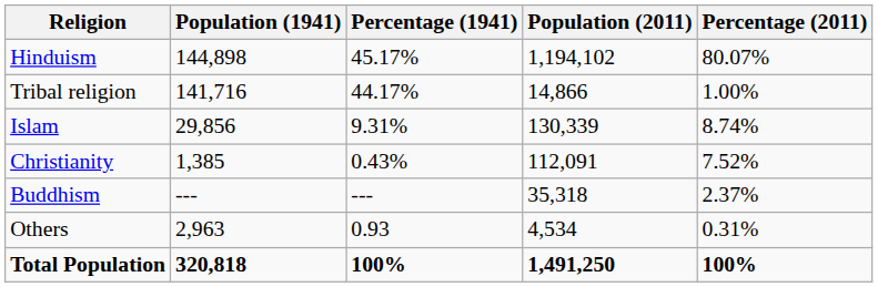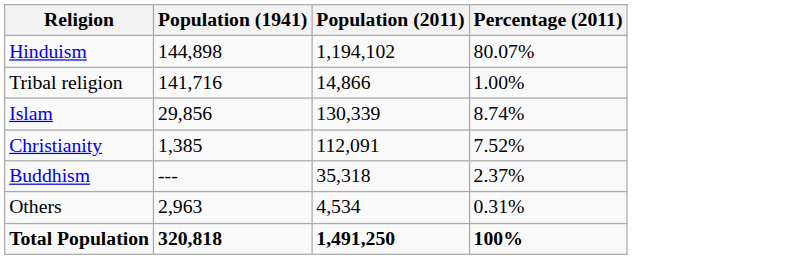- column: Percentage (1941) | 45.17% | 44.17% | 9.31% | 0.43% | --- | 0.93 | 100%
